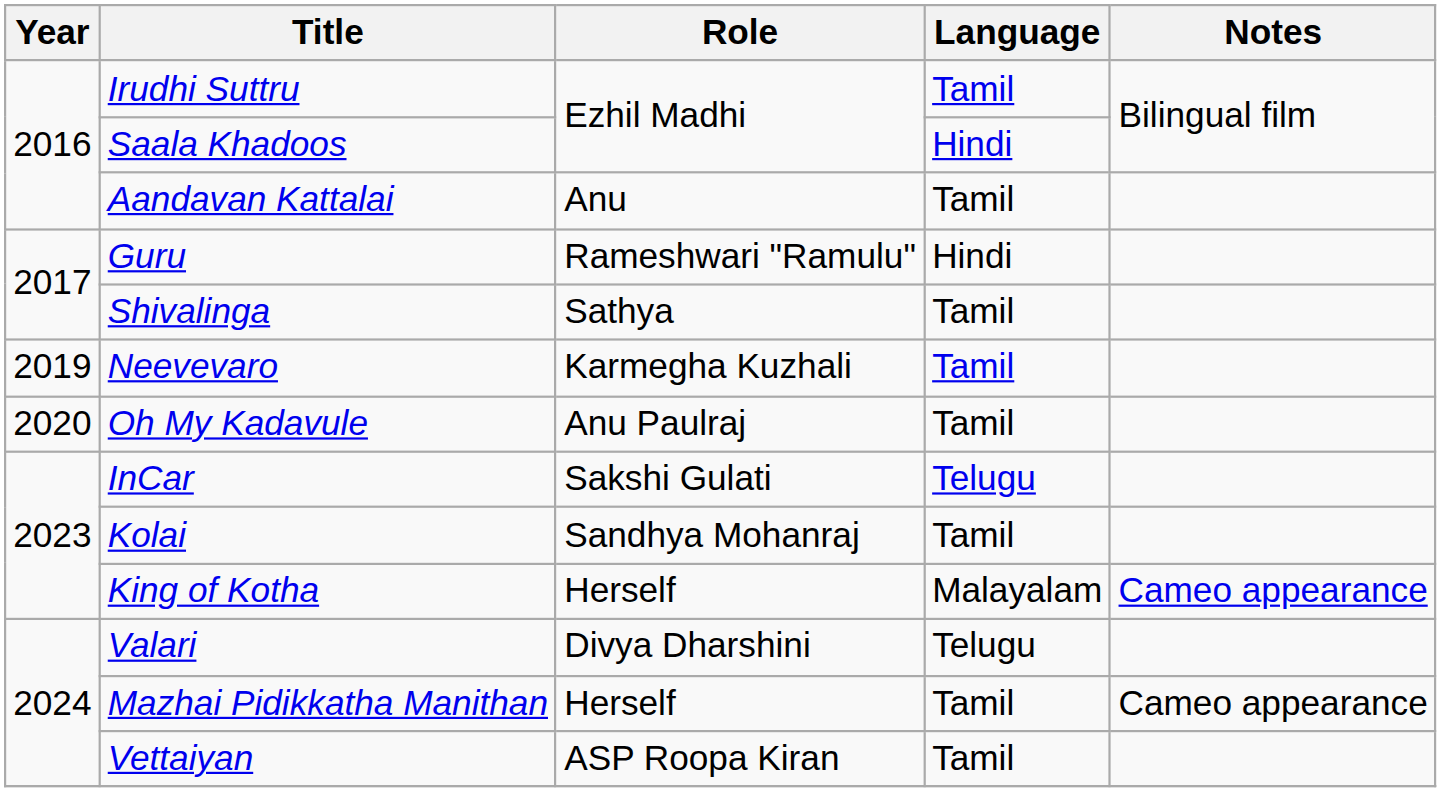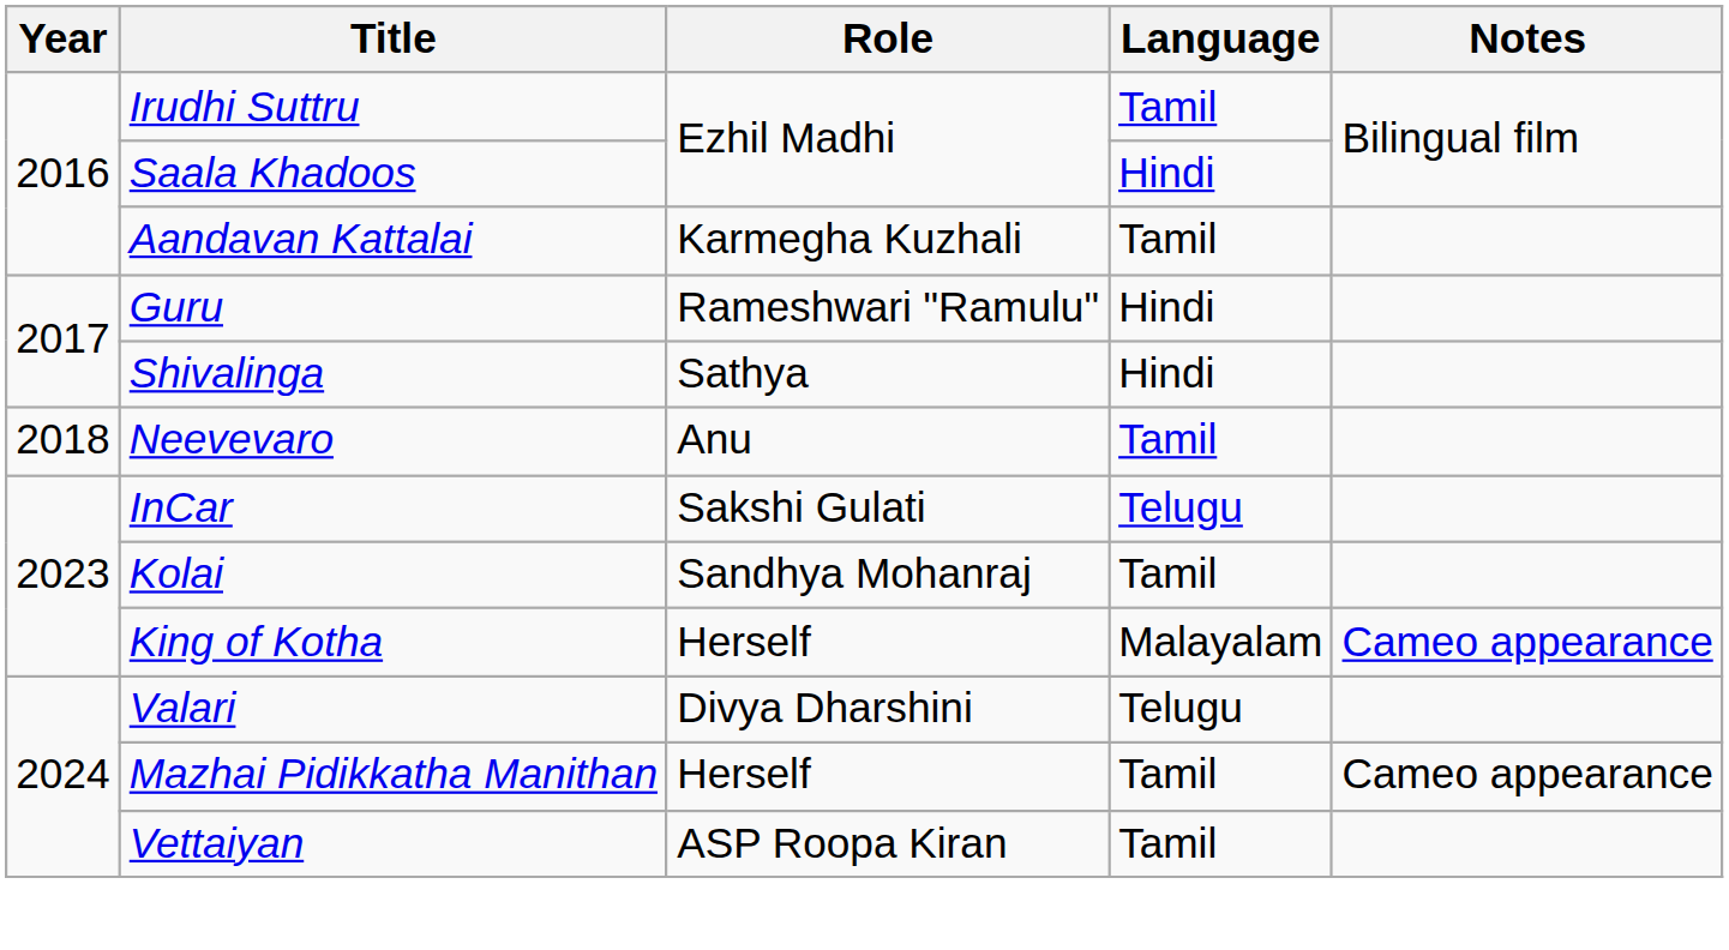Aandavan Kattalai | Role: Anu -> Karmegha Kuzhali
Shivalinga | Language: Tamil -> Hindi
Neevevaro | Year: 2019 -> 2018
Neevevaro | Role: Karmegha Kuzhali -> Anu
- row: 2020 | Oh My Kadavule | Anu Paulraj | Tamil
